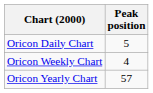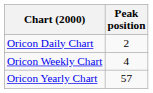Oricon Daily Chart | Peak position: 5 -> 2
